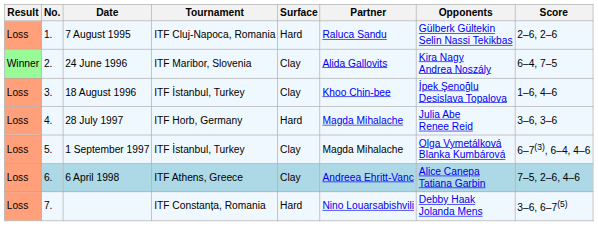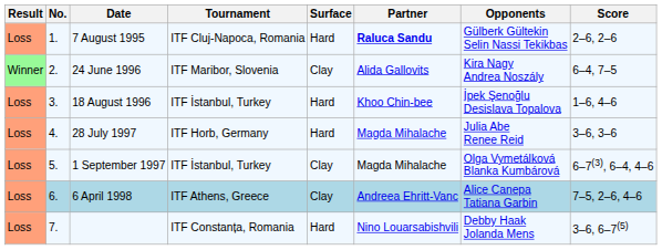7 August 1995 | Partner: normal -> bold
18 August 1996 | Surface: Clay -> Hard
